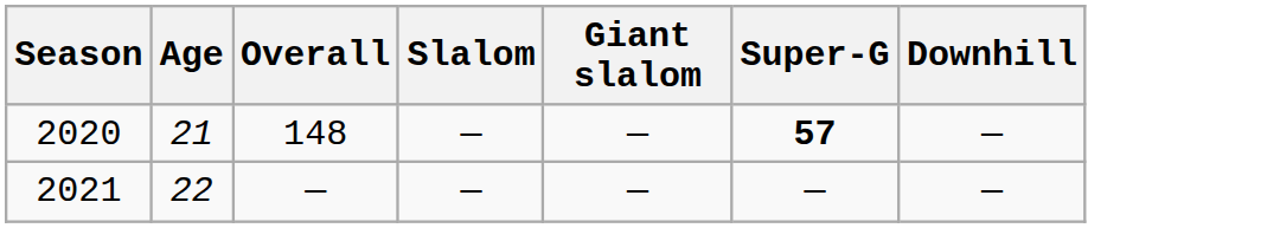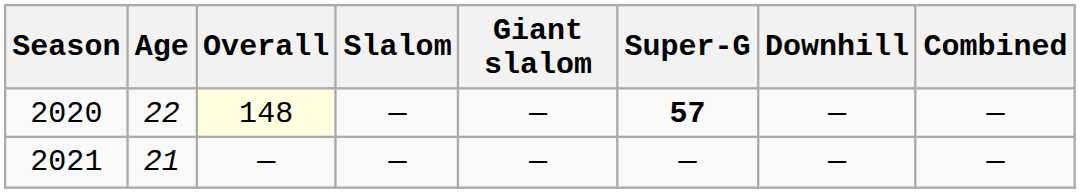+ column: Combined | — | —
2020 | Age: 21 -> 22
2020 | Overall: no background -> lightyellow background
2021 | Age: 22 -> 21
